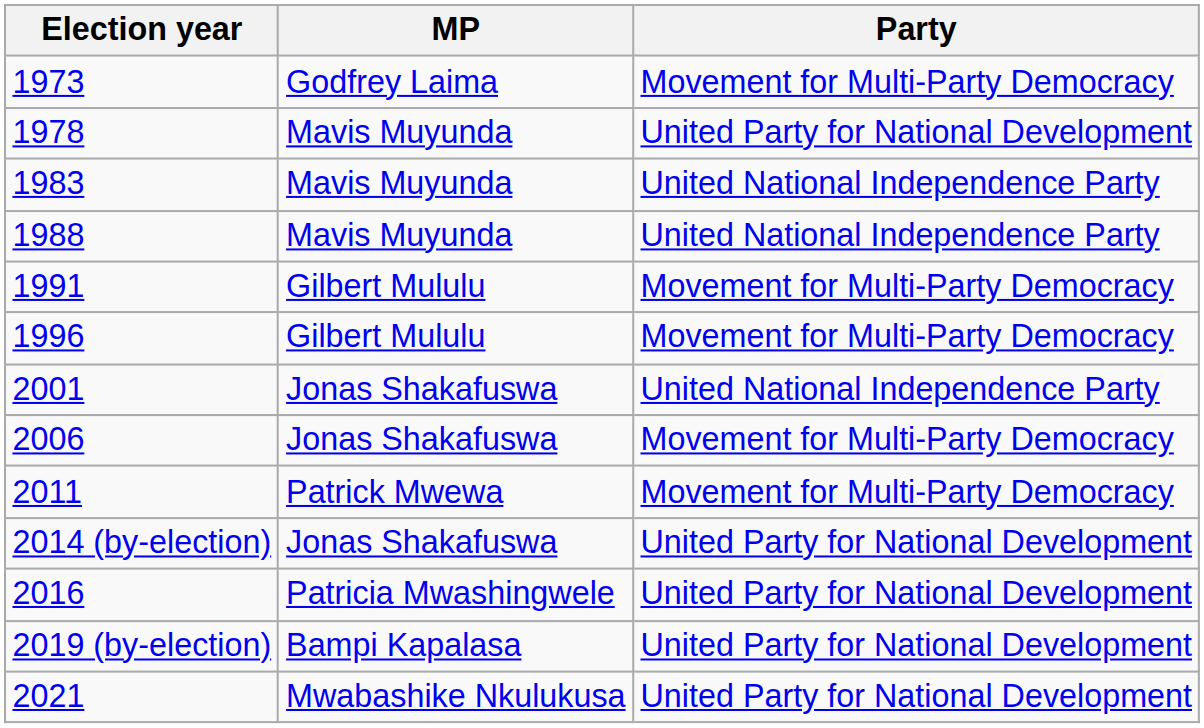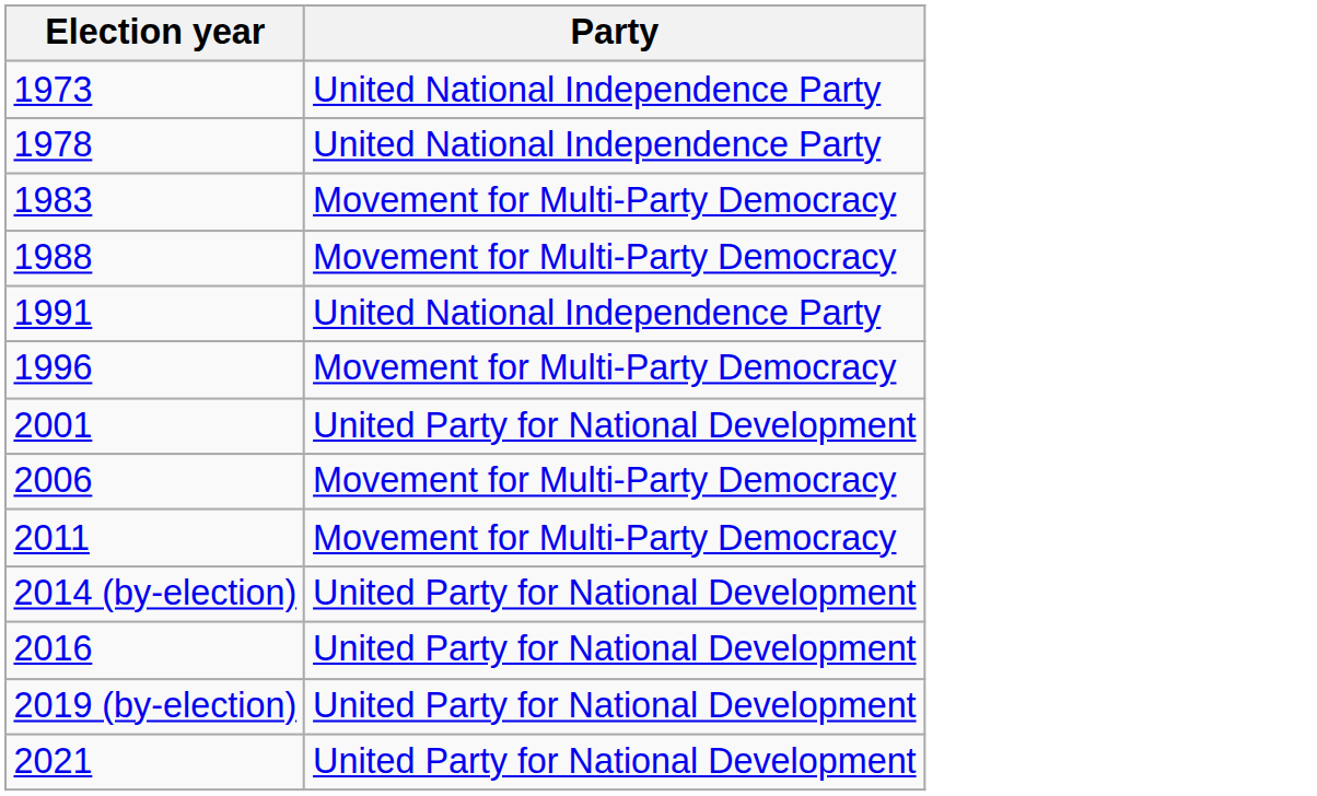- column: MP | Godfrey Laima | Mavis Muyunda | Mavis Muyunda | Mavis Muyunda | Gilbert Mululu | Gilbert Mululu | Jonas Shakafuswa | Jonas Shakafuswa | Patrick Mwewa | Jonas Shakafuswa | Patricia Mwashingwele | Bampi Kapalasa | Mwabashike Nkulukusa
1973 | Party: Movement for Multi-Party Democracy -> United National Independence Party
1978 | Party: United Party for National Development -> United National Independence Party
1983 | Party: United National Independence Party -> Movement for Multi-Party Democracy
1988 | Party: United National Independence Party -> Movement for Multi-Party Democracy
1991 | Party: Movement for Multi-Party Democracy -> United National Independence Party
2001 | Party: United National Independence Party -> United Party for National Development
